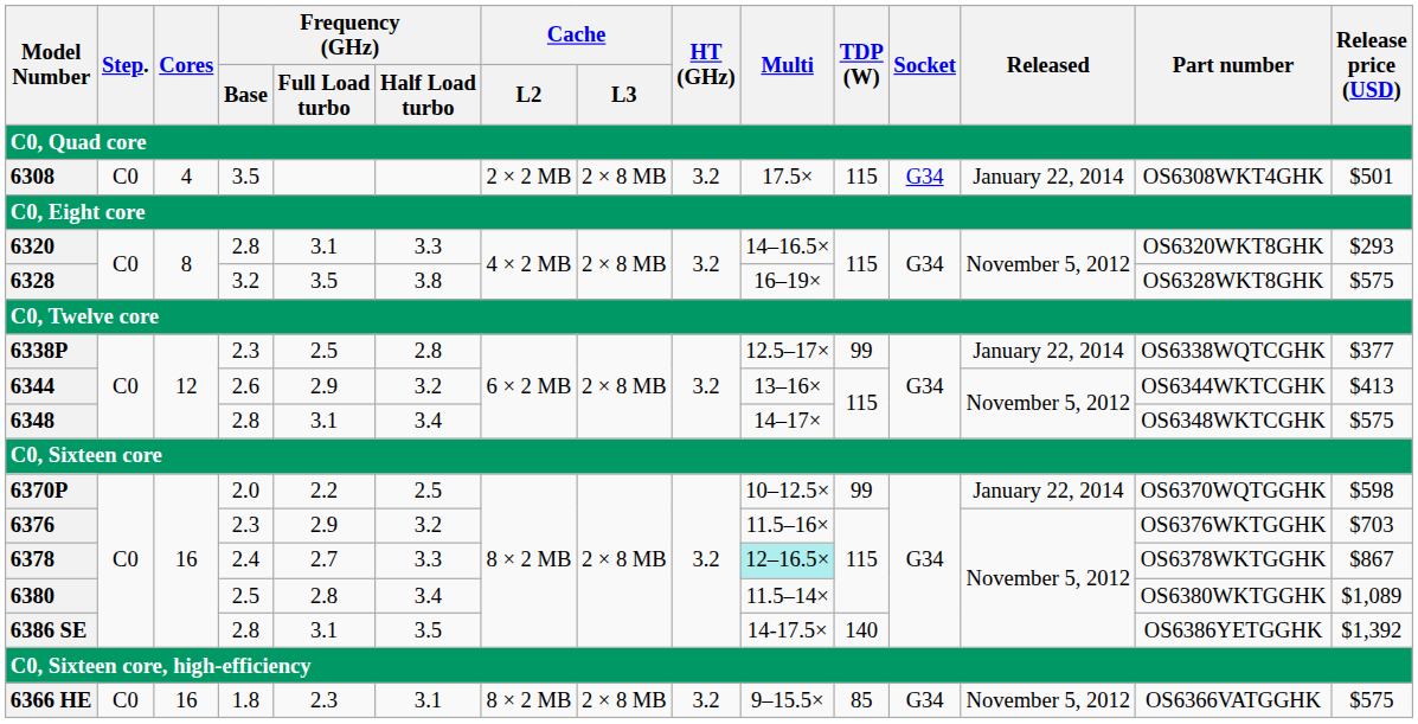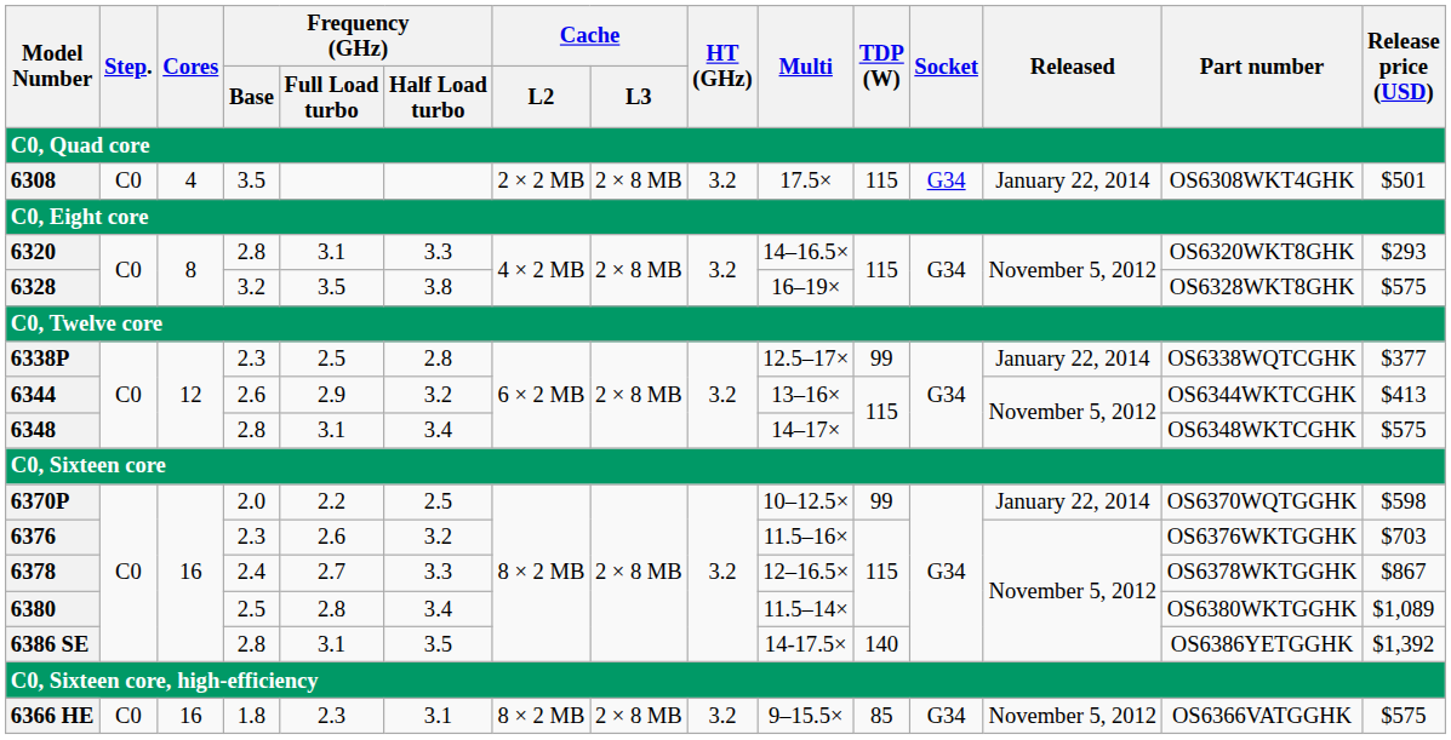6376 | Frequency (GHz) / Full Load turbo: 2.9 -> 2.6
6378 | Multi: paleturquoise background -> no background
